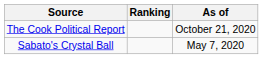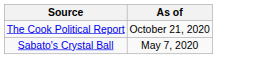- column: Ranking
